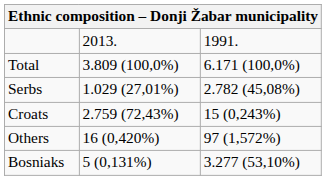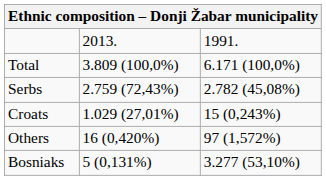Serbs | column 2: 1.029 (27,01%) -> 2.759 (72,43%)
Croats | column 2: 2.759 (72,43%) -> 1.029 (27,01%)
